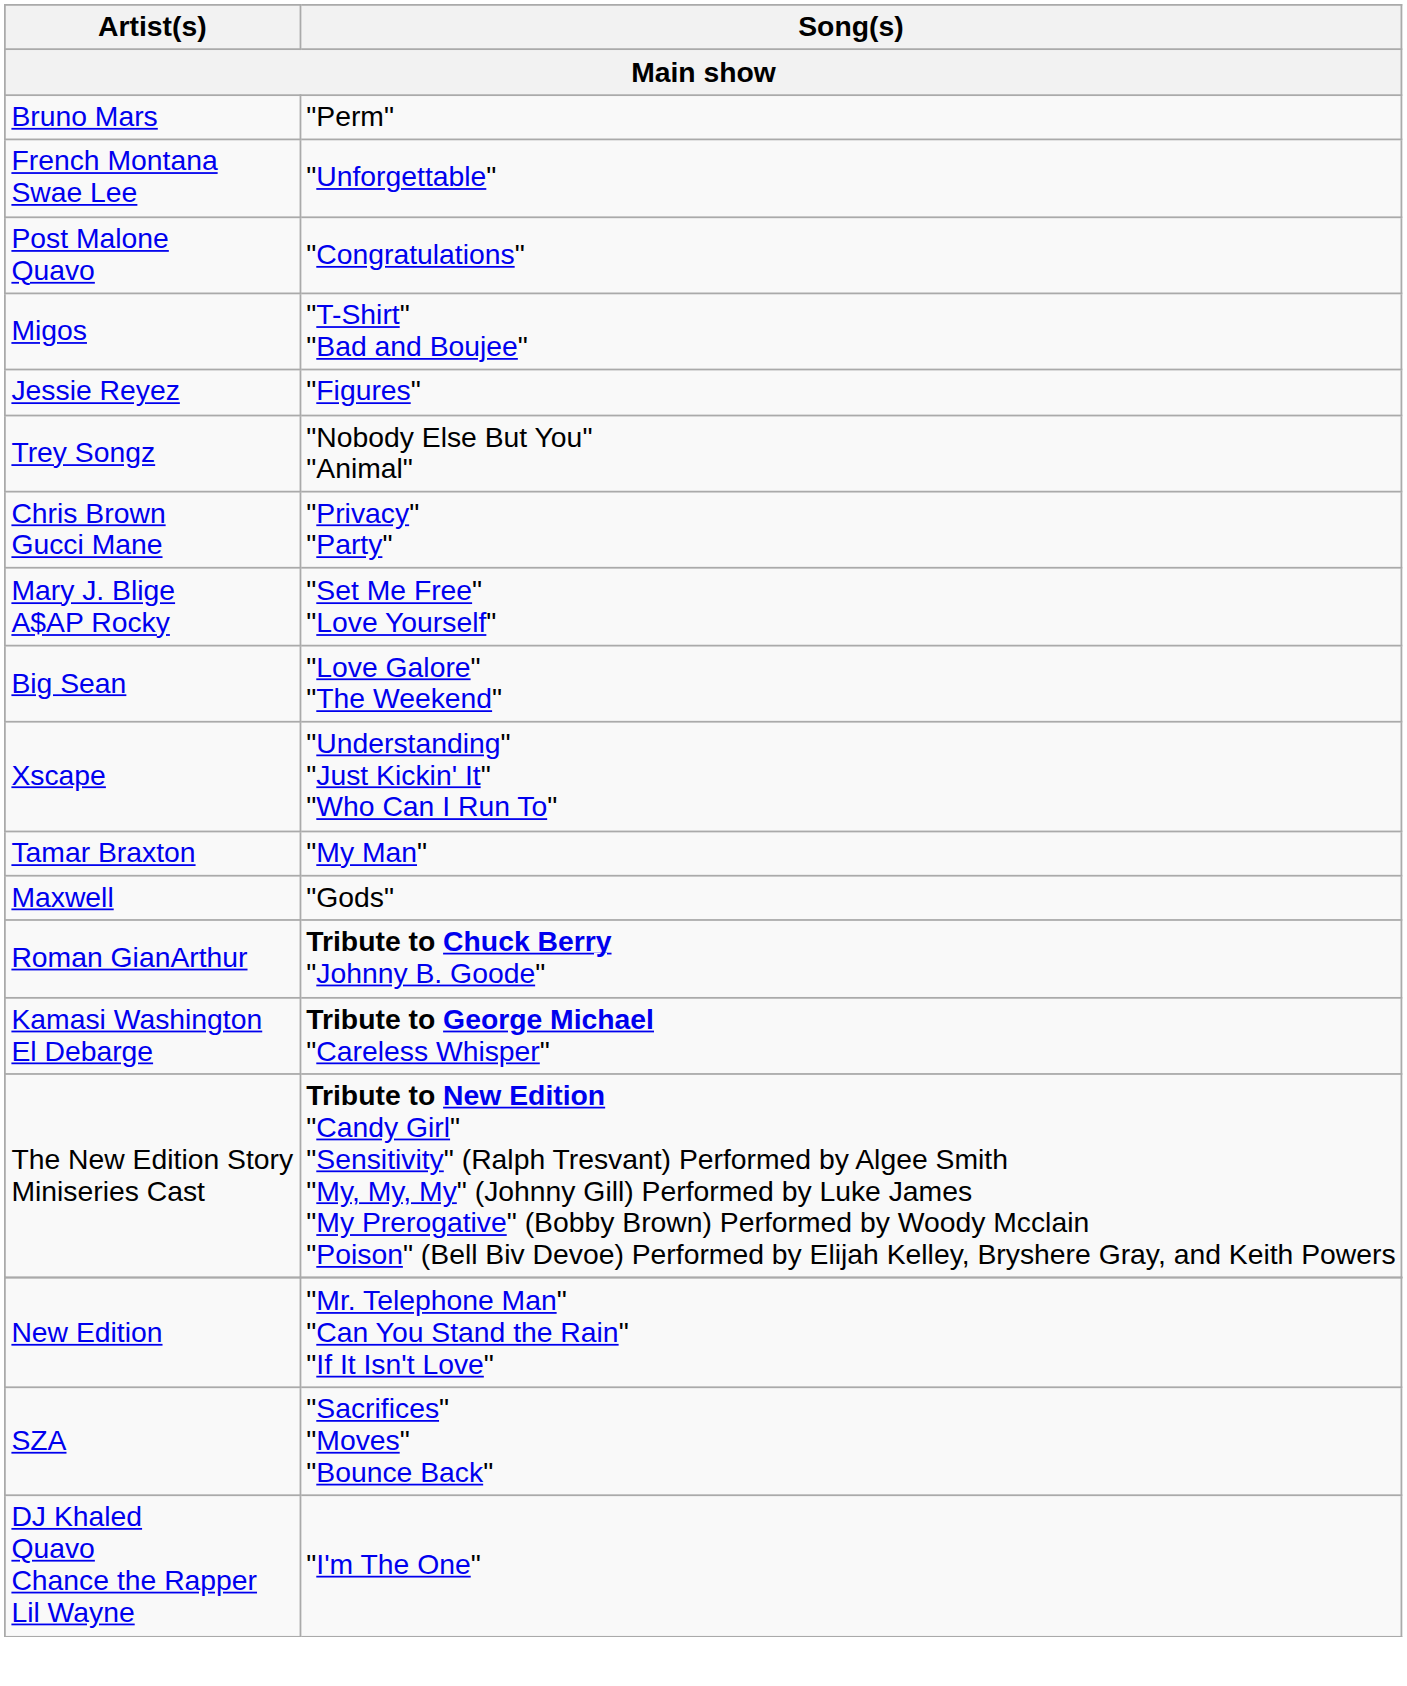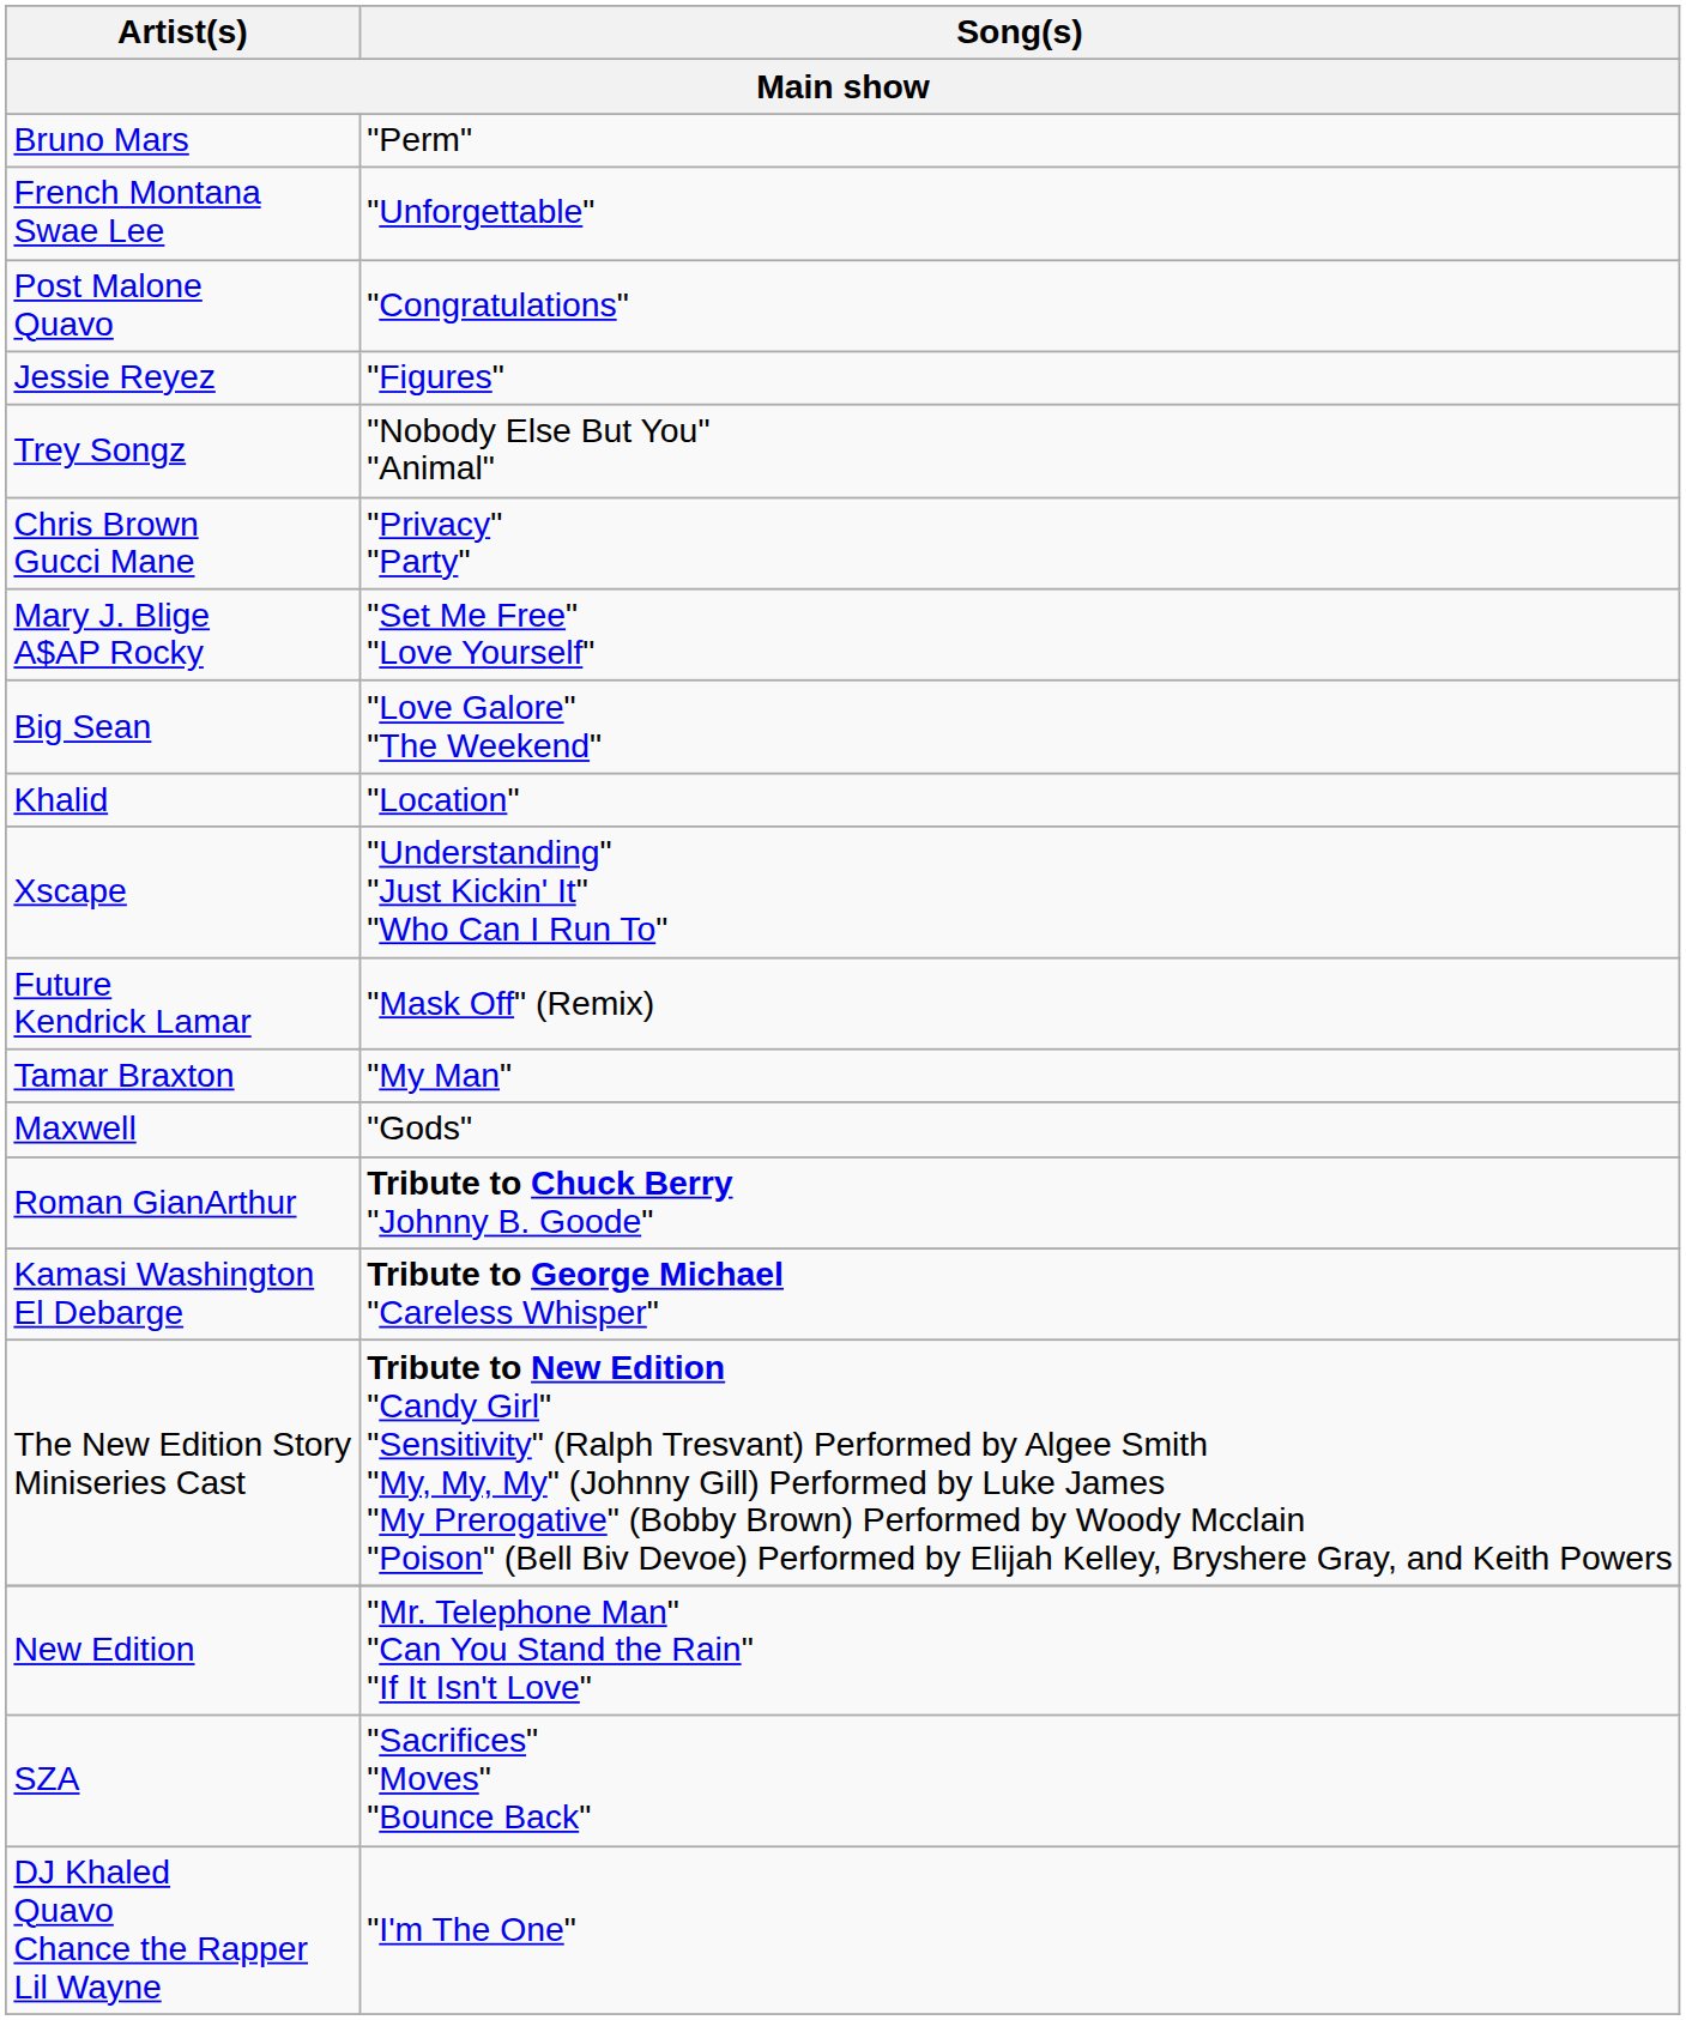- row: Migos | "T-Shirt" "Bad and Boujee"
+ row: Khalid | "Location"
+ row: Future Kendrick Lamar | "Mask Off" (Remix)
